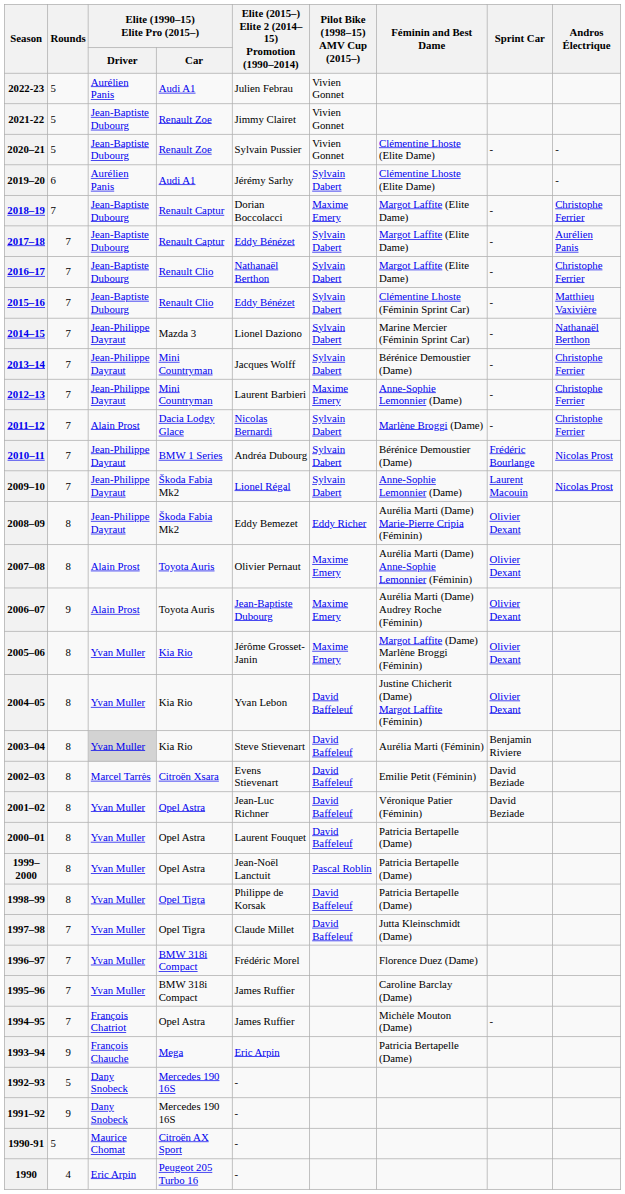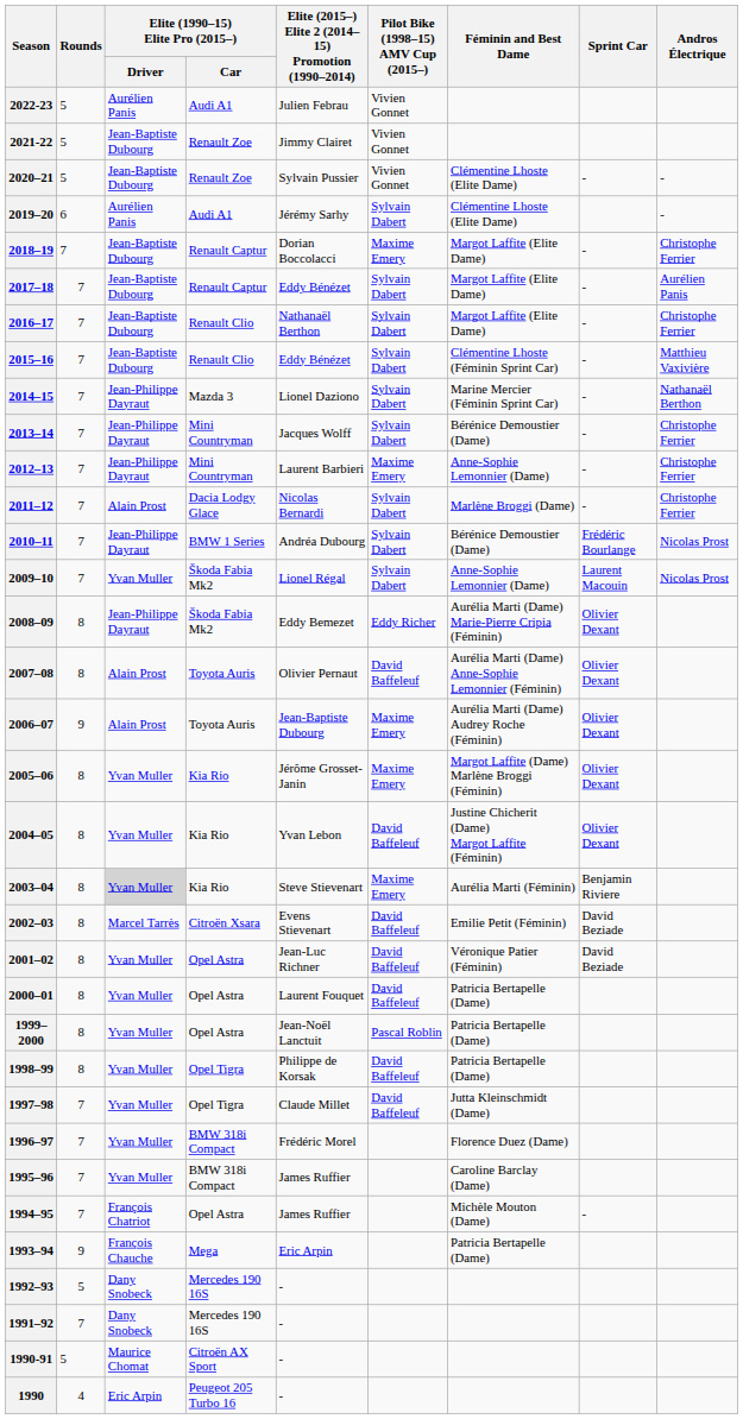2009–10 | Elite (1990–15) Elite Pro (2015–) / Driver: Jean-Philippe Dayraut -> Yvan Muller
2007–08 | Pilot Bike (1998–15) AMV Cup (2015–): Maxime Emery -> David Baffeleuf
2003–04 | Pilot Bike (1998–15) AMV Cup (2015–): David Baffeleuf -> Maxime Emery
1991–92 | Rounds: 9 -> 7
